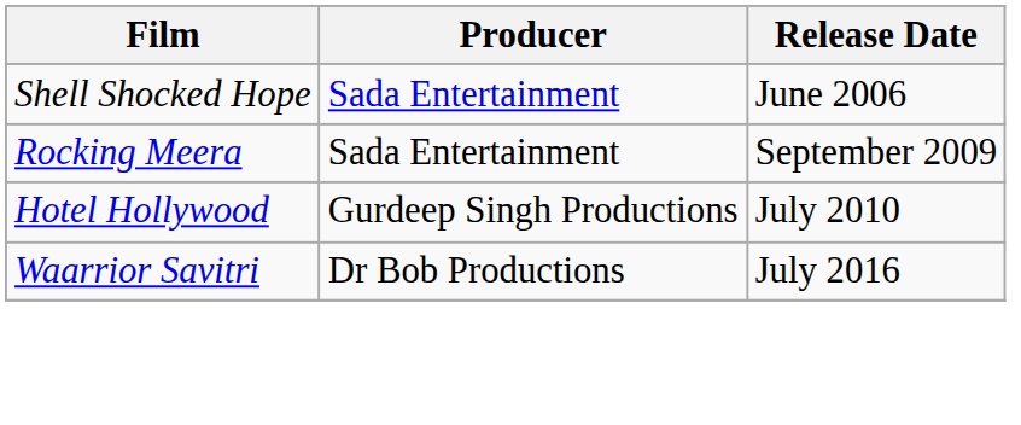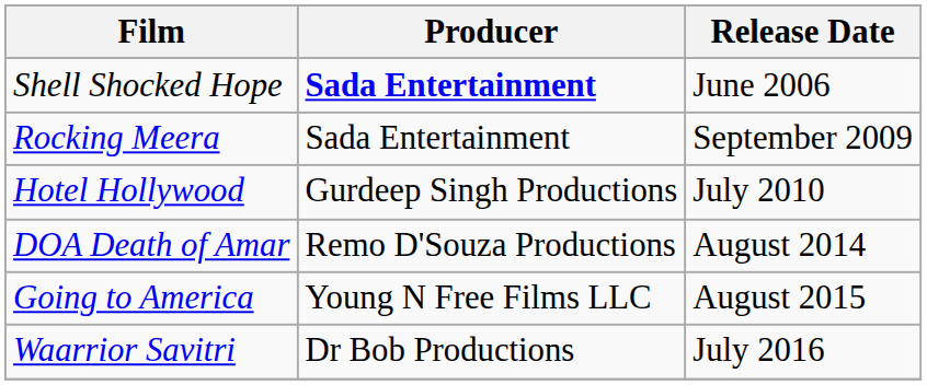Shell Shocked Hope | Producer: normal -> bold
+ row: DOA Death of Amar | Remo D'Souza Productions | August 2014
+ row: Going to America | Young N Free Films LLC | August 2015
